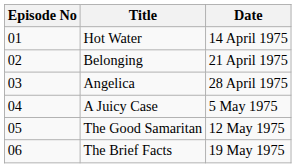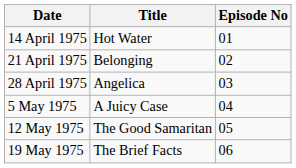columns swapped: Episode No <-> Date
